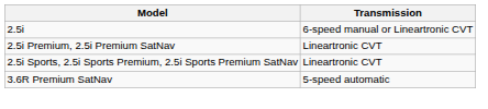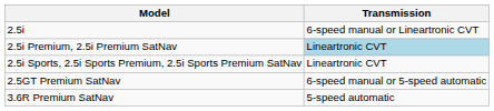2.5i Premium, 2.5i Premium SatNav | Transmission: no background -> lightblue background
+ row: 2.5GT Premium SatNav | 6-speed manual or 5-speed automatic
